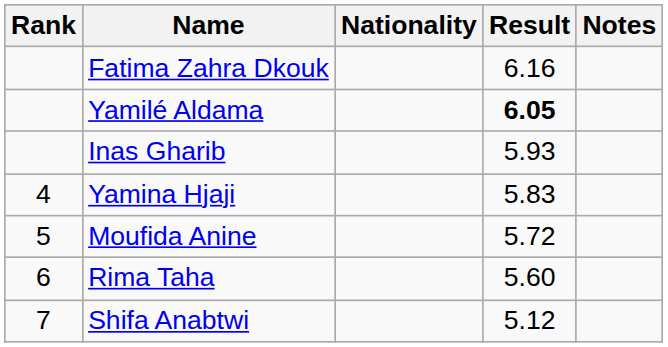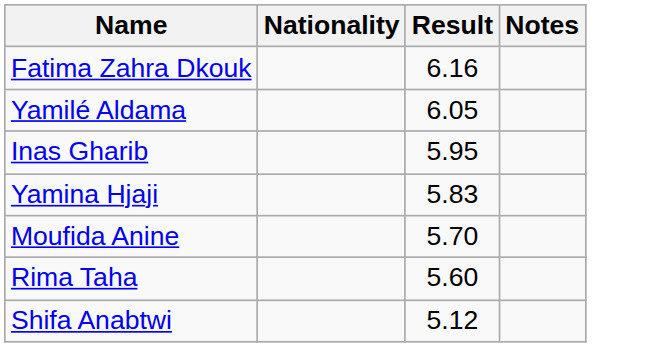- column: Rank | 4 | 5 | 6 | 7
Yamilé Aldama | Result: bold -> normal
Inas Gharib | Result: 5.93 -> 5.95
Moufida Anine | Result: 5.72 -> 5.70
